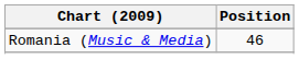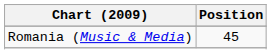Romania (Music & Media) | Position: 46 -> 45
